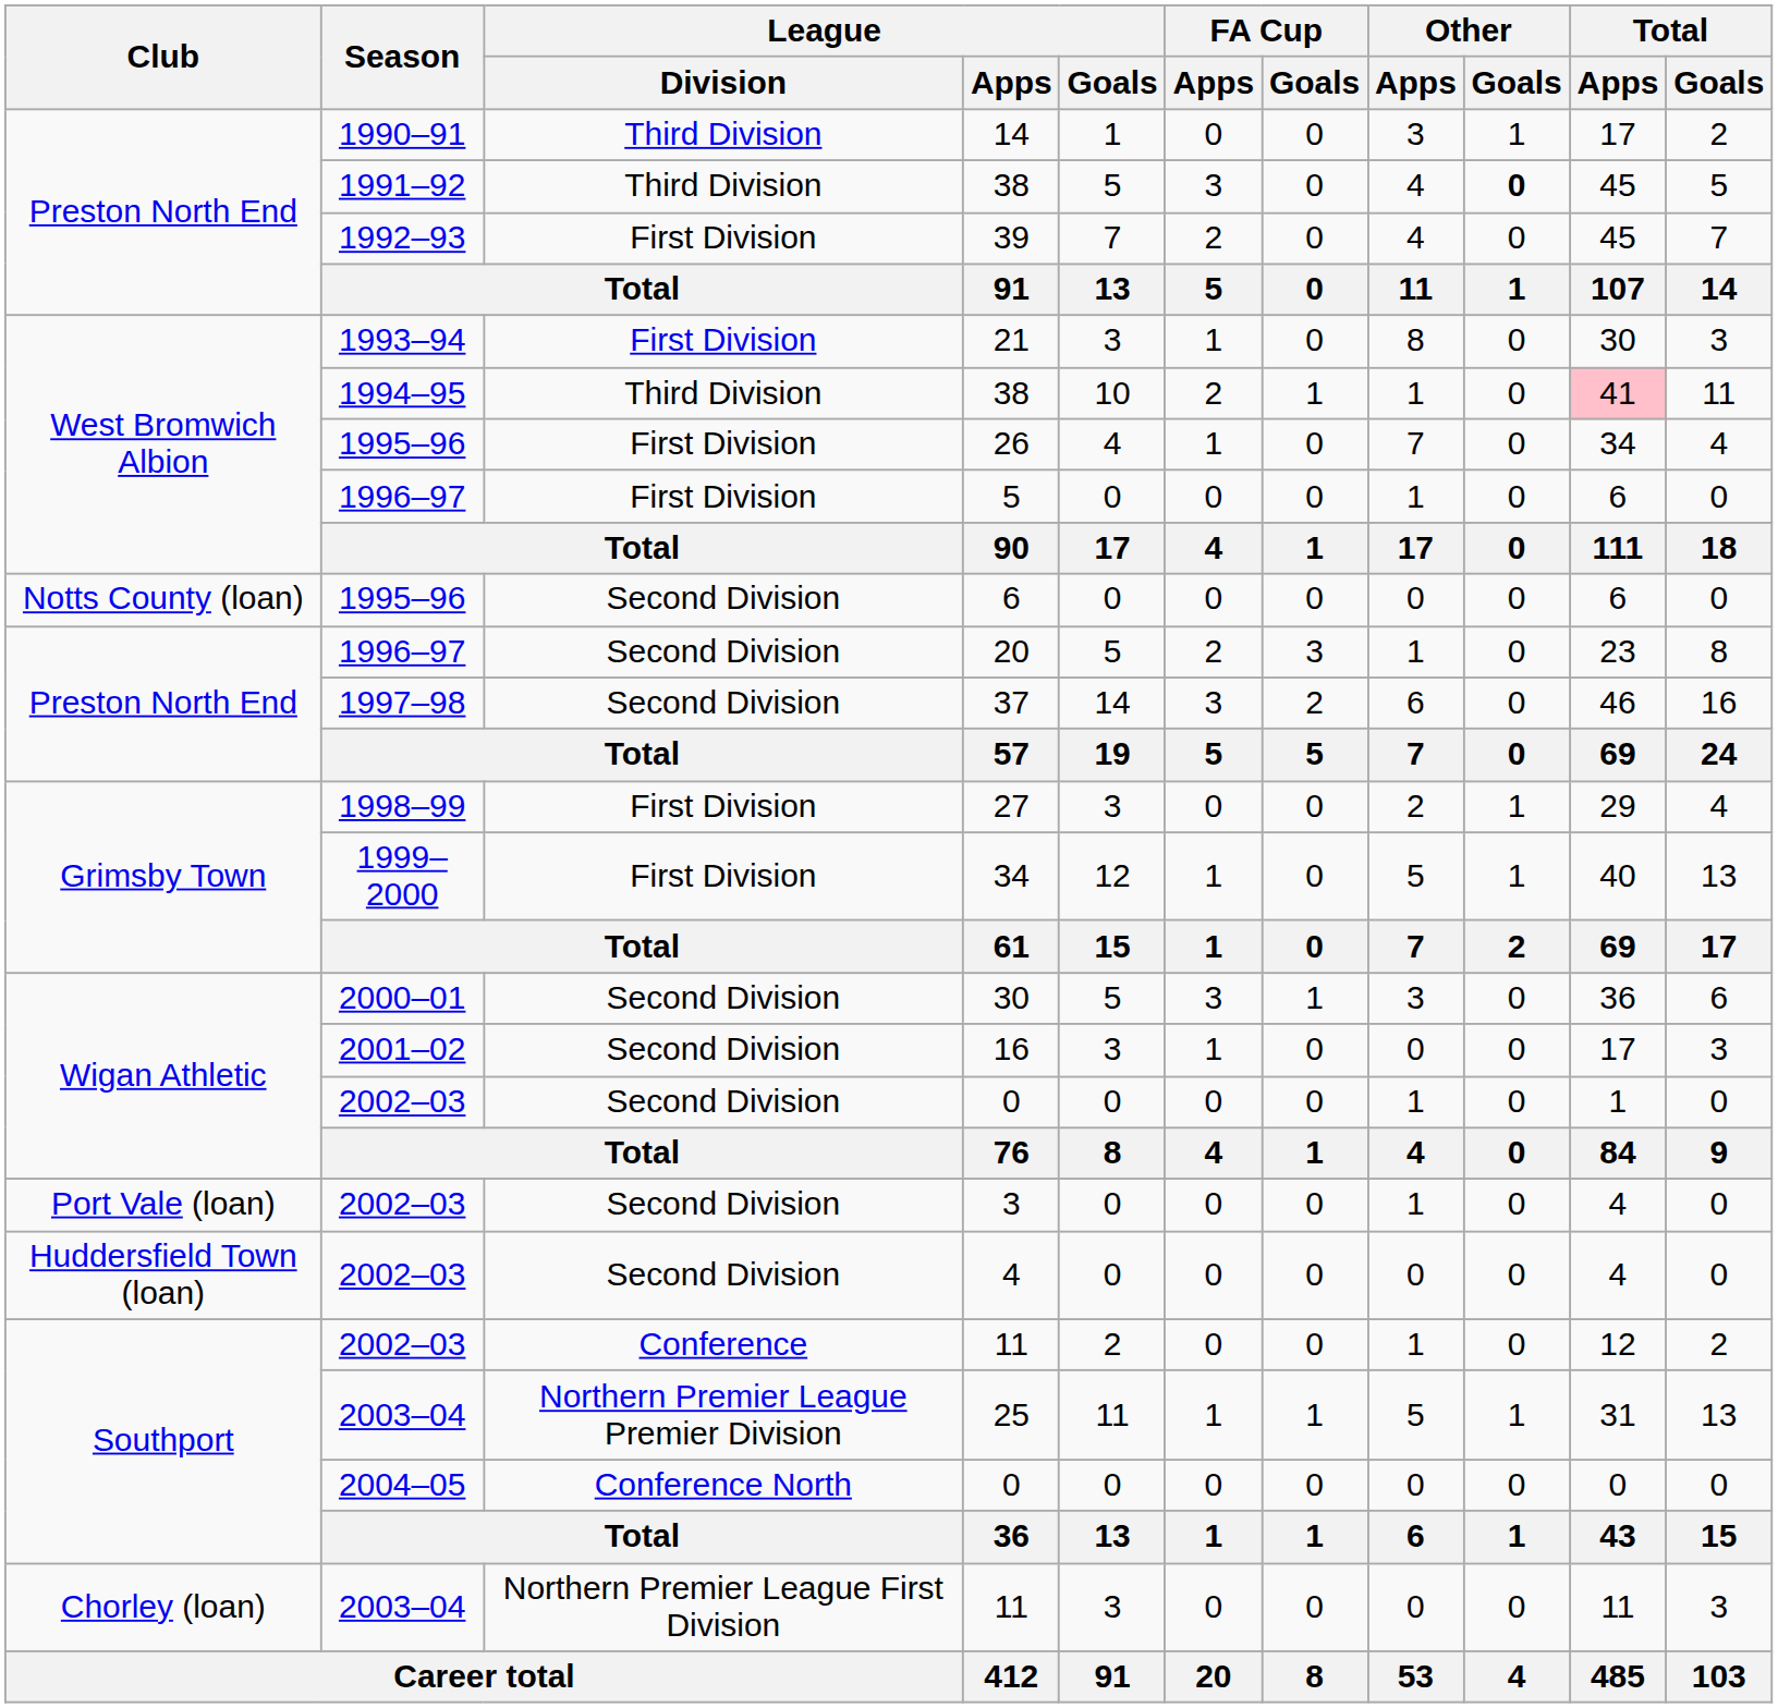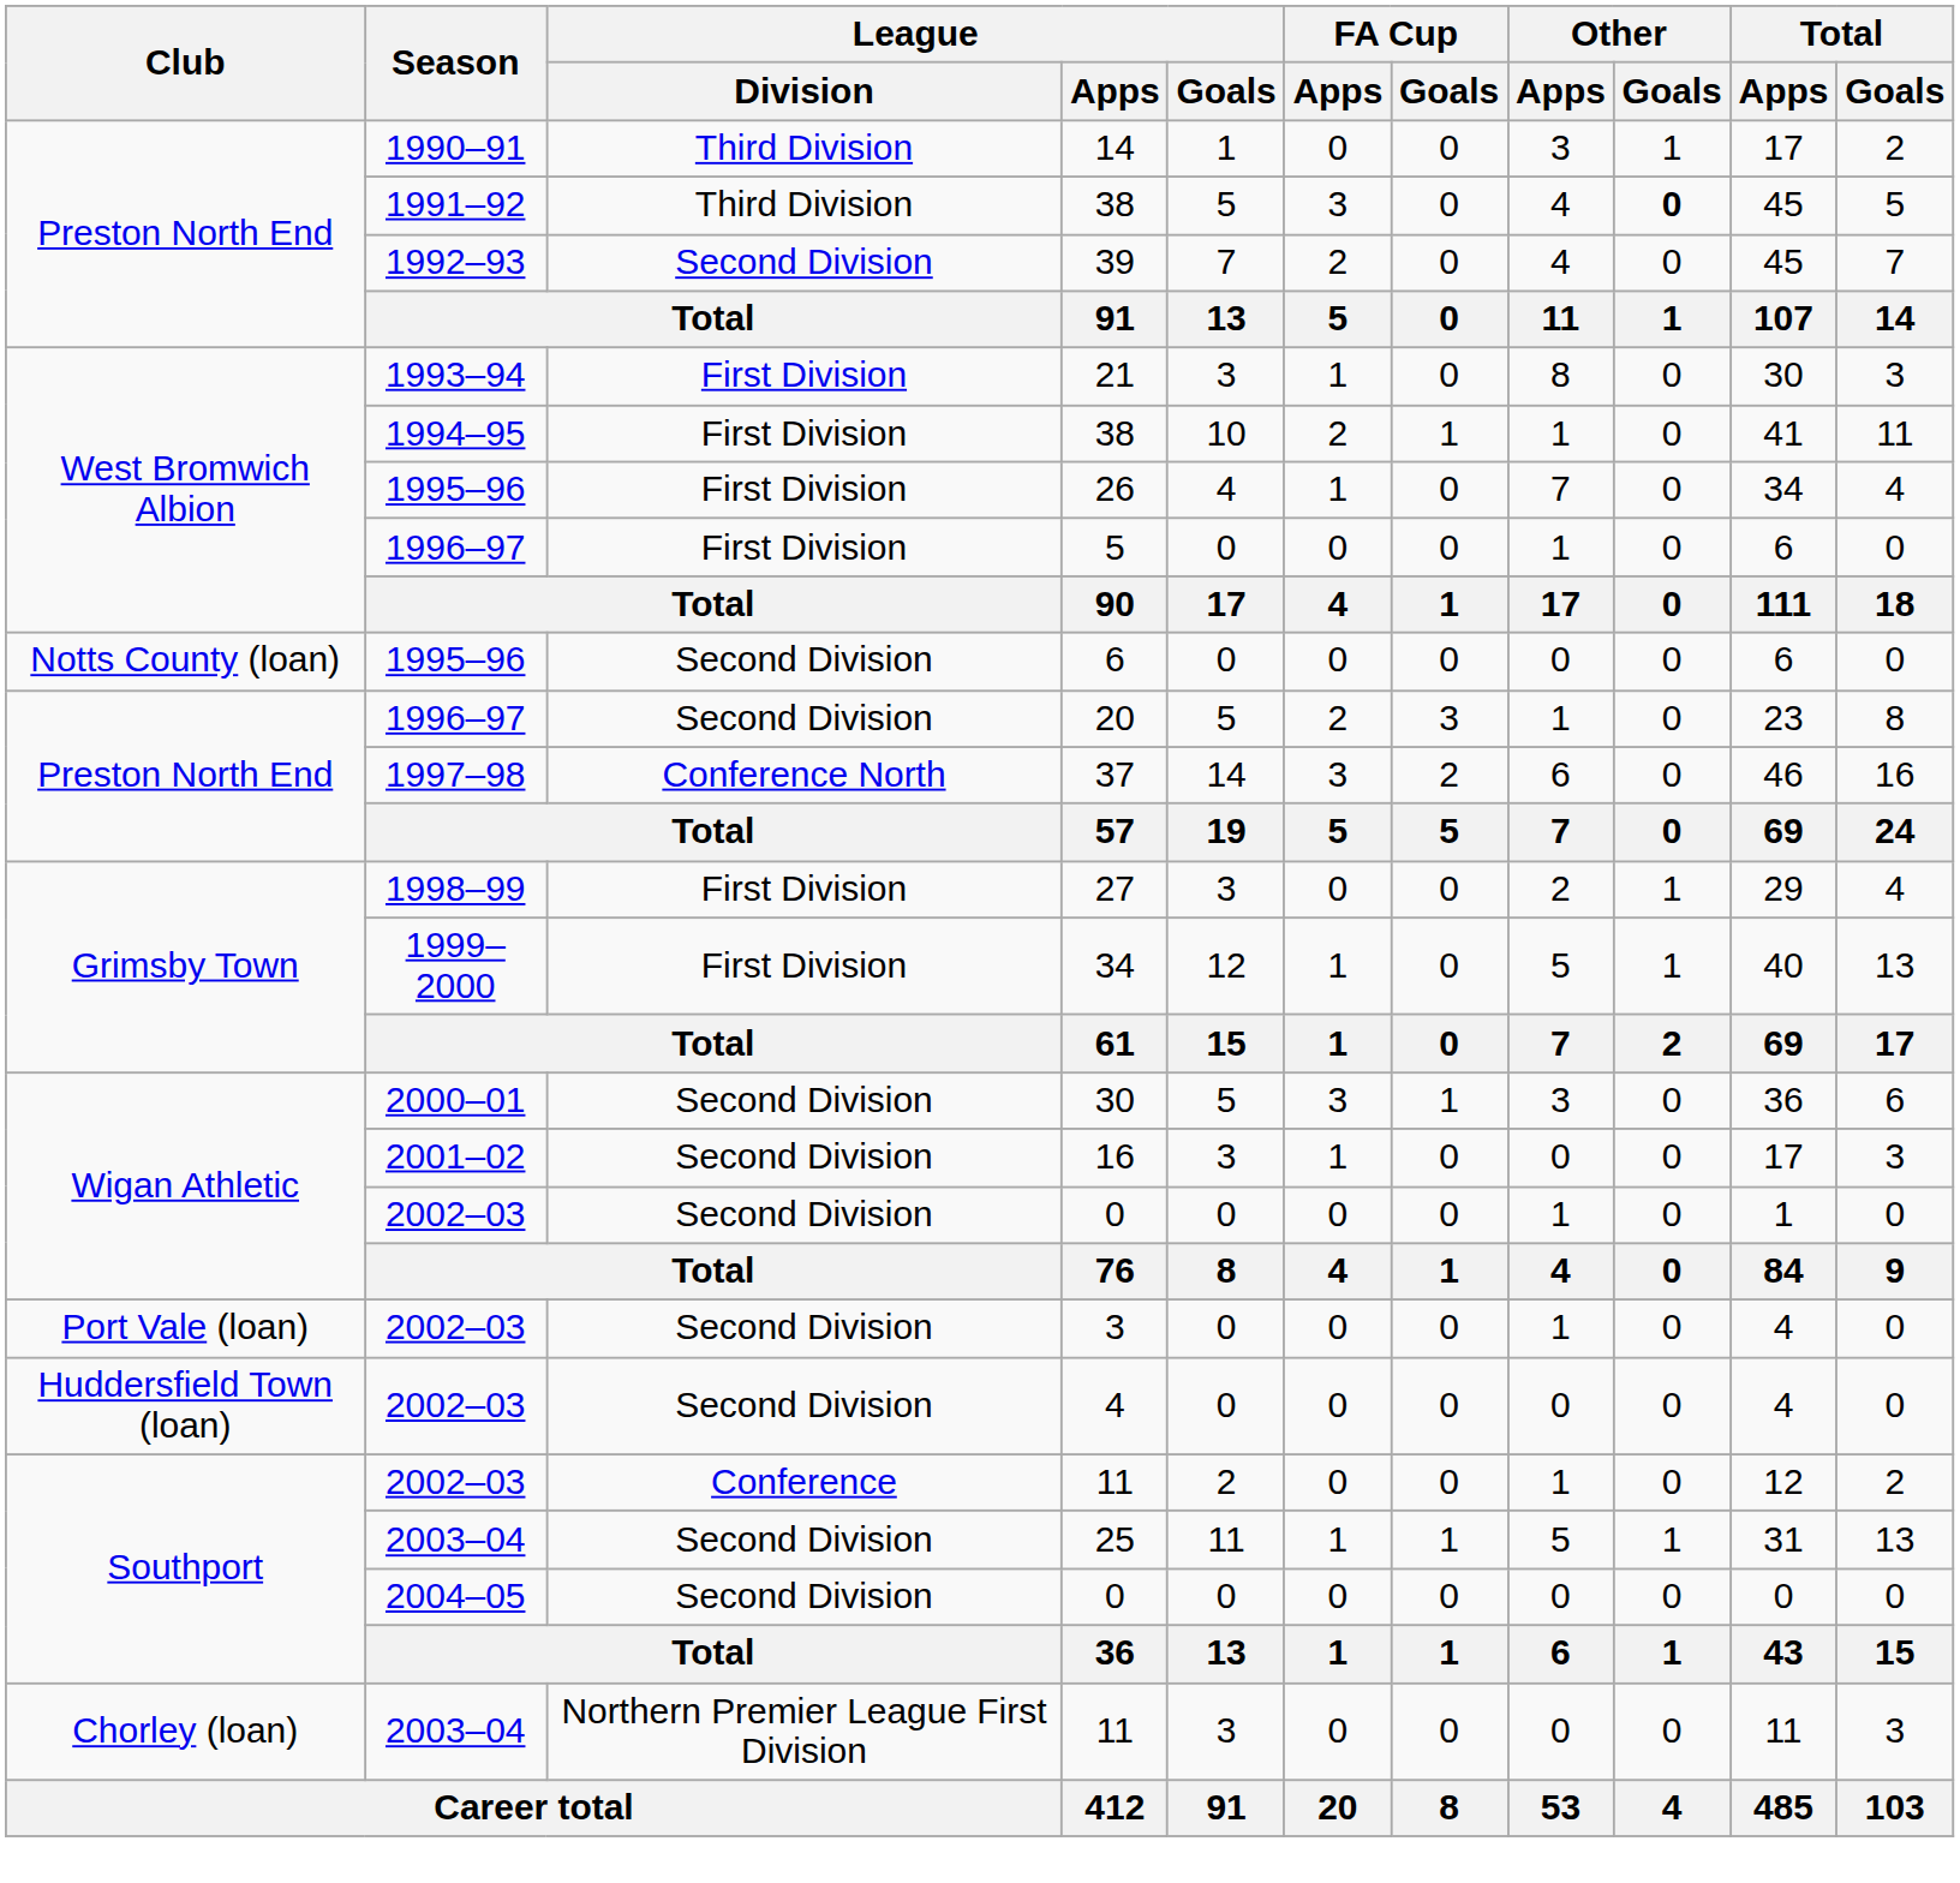39 | League / Division: First Division -> Second Division
1994–95 / 38 | League / Division: Third Division -> First Division
1994–95 / 38 | Total / Apps: pink background -> no background
37 | League / Division: Second Division -> Conference North
25 | League / Division: Northern Premier League Premier Division -> Second Division
2004–05 / 0 | League / Division: Conference North -> Second Division
